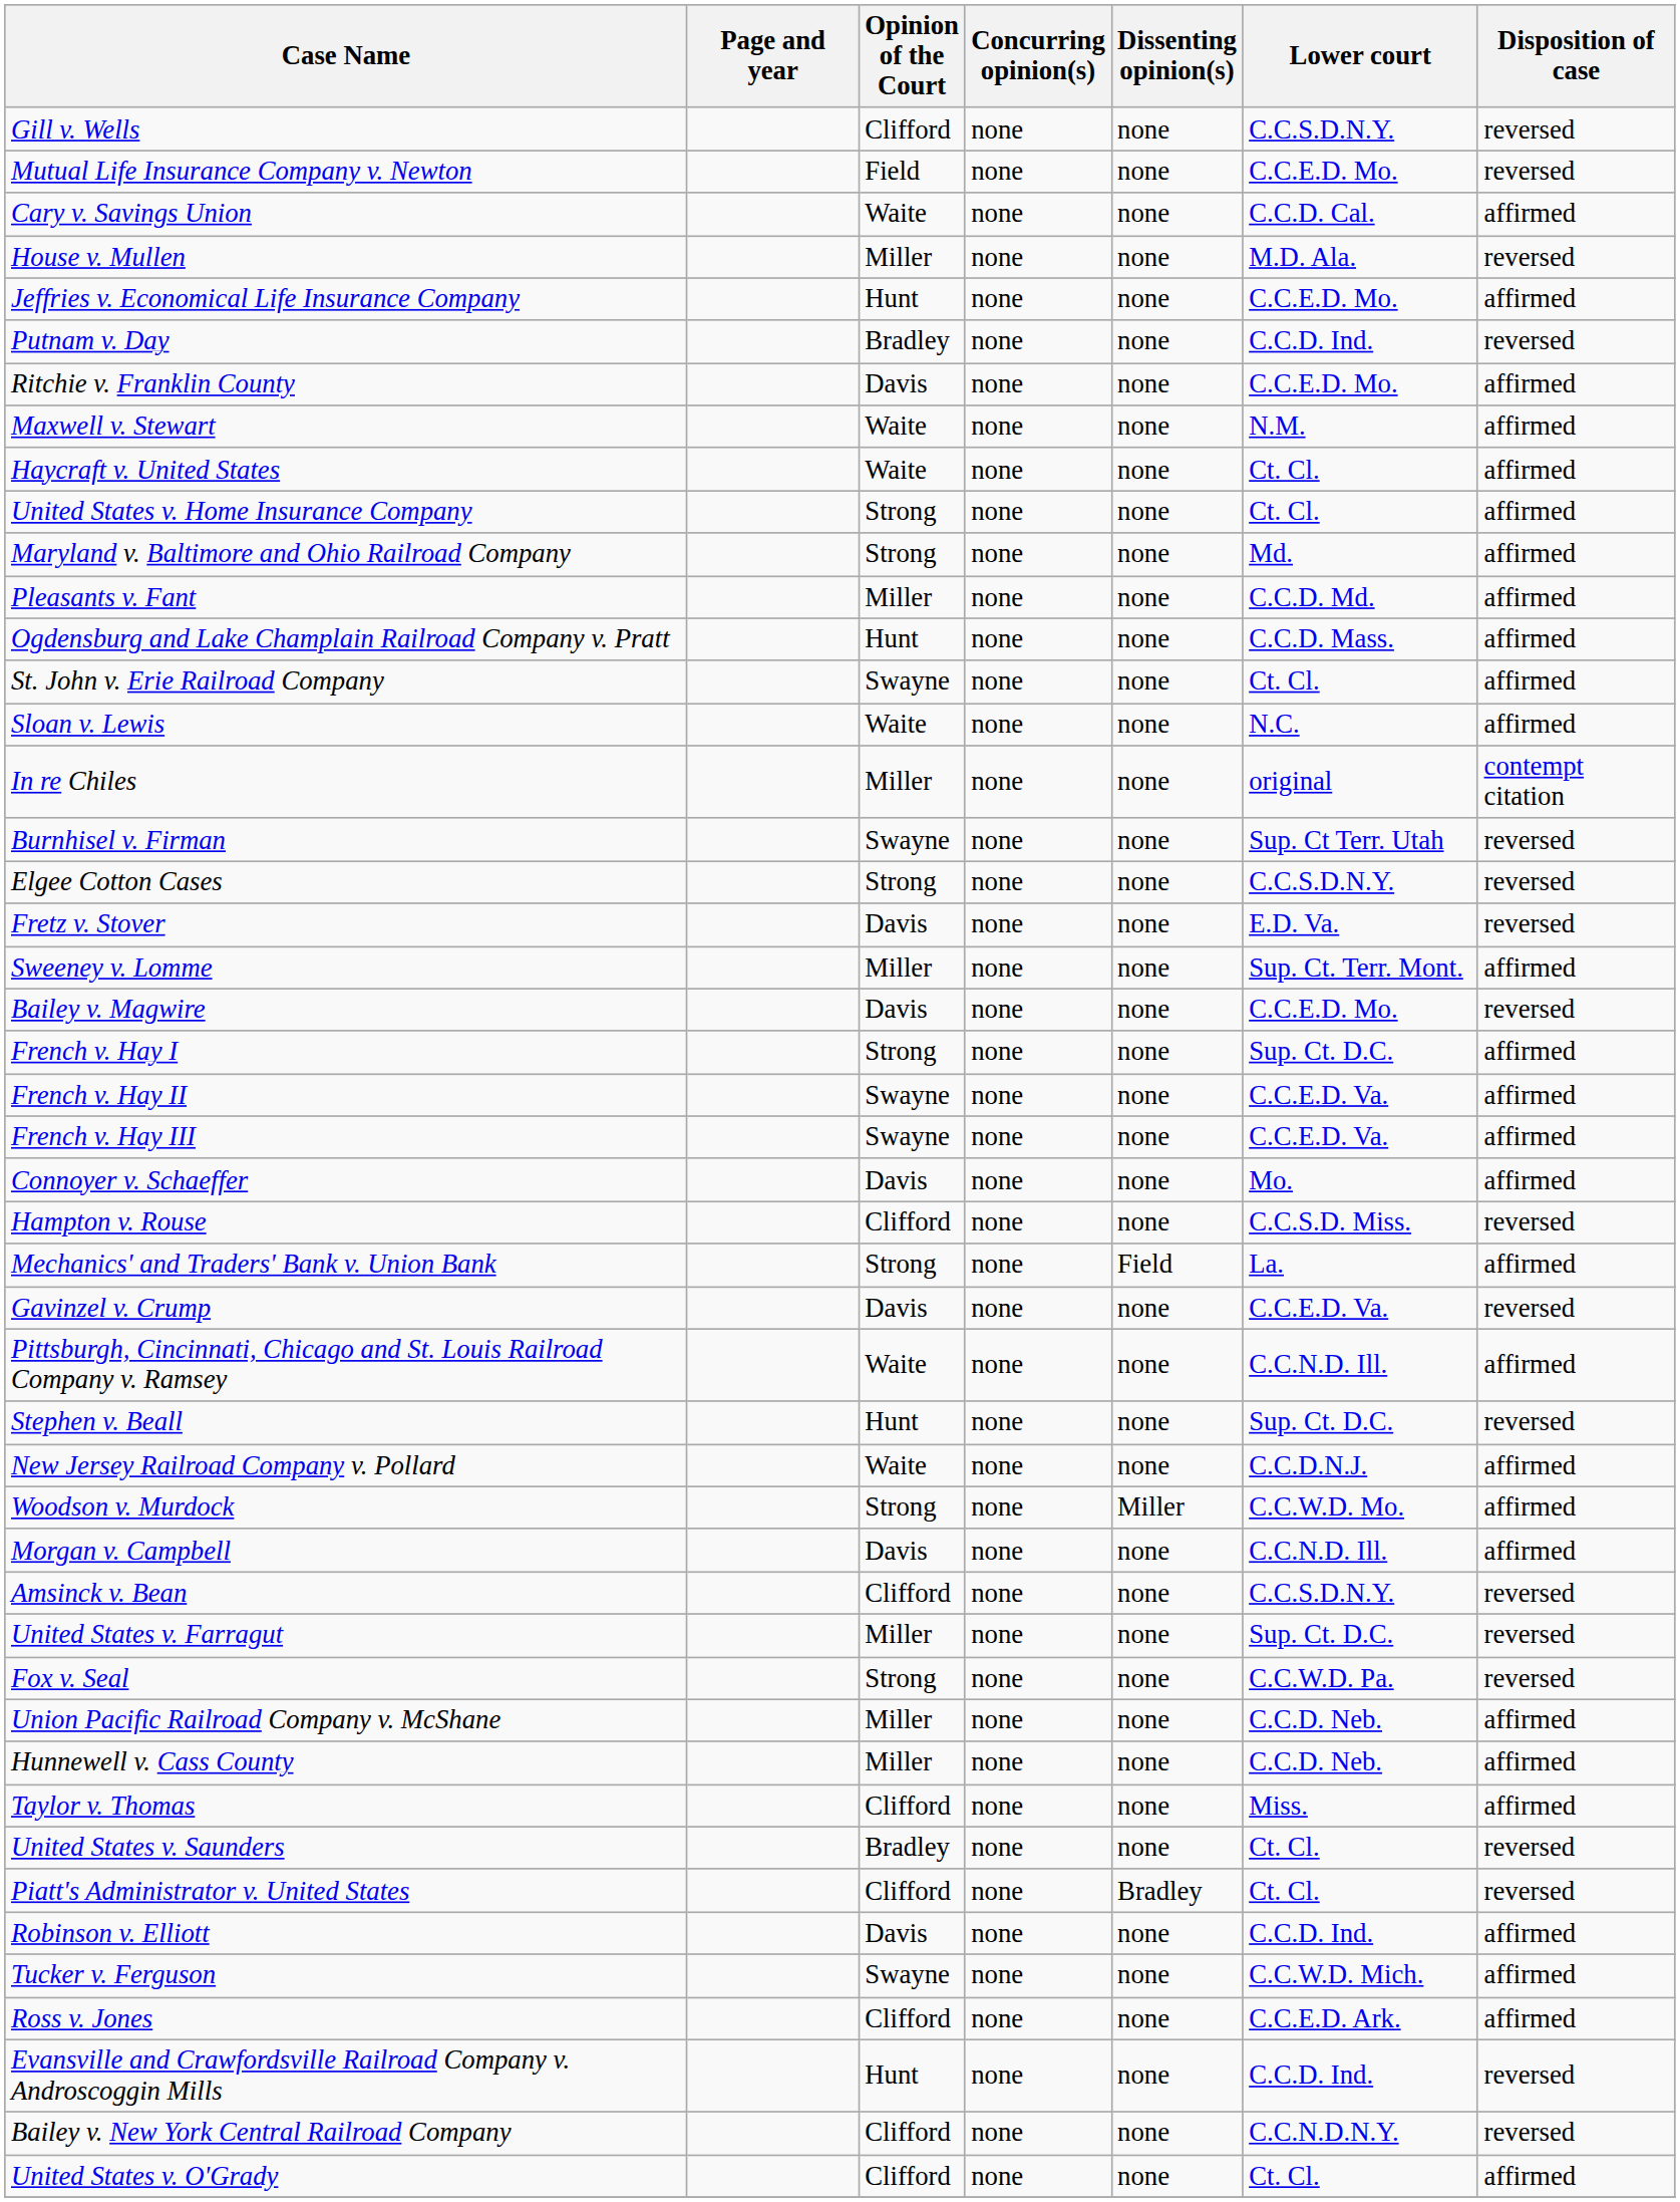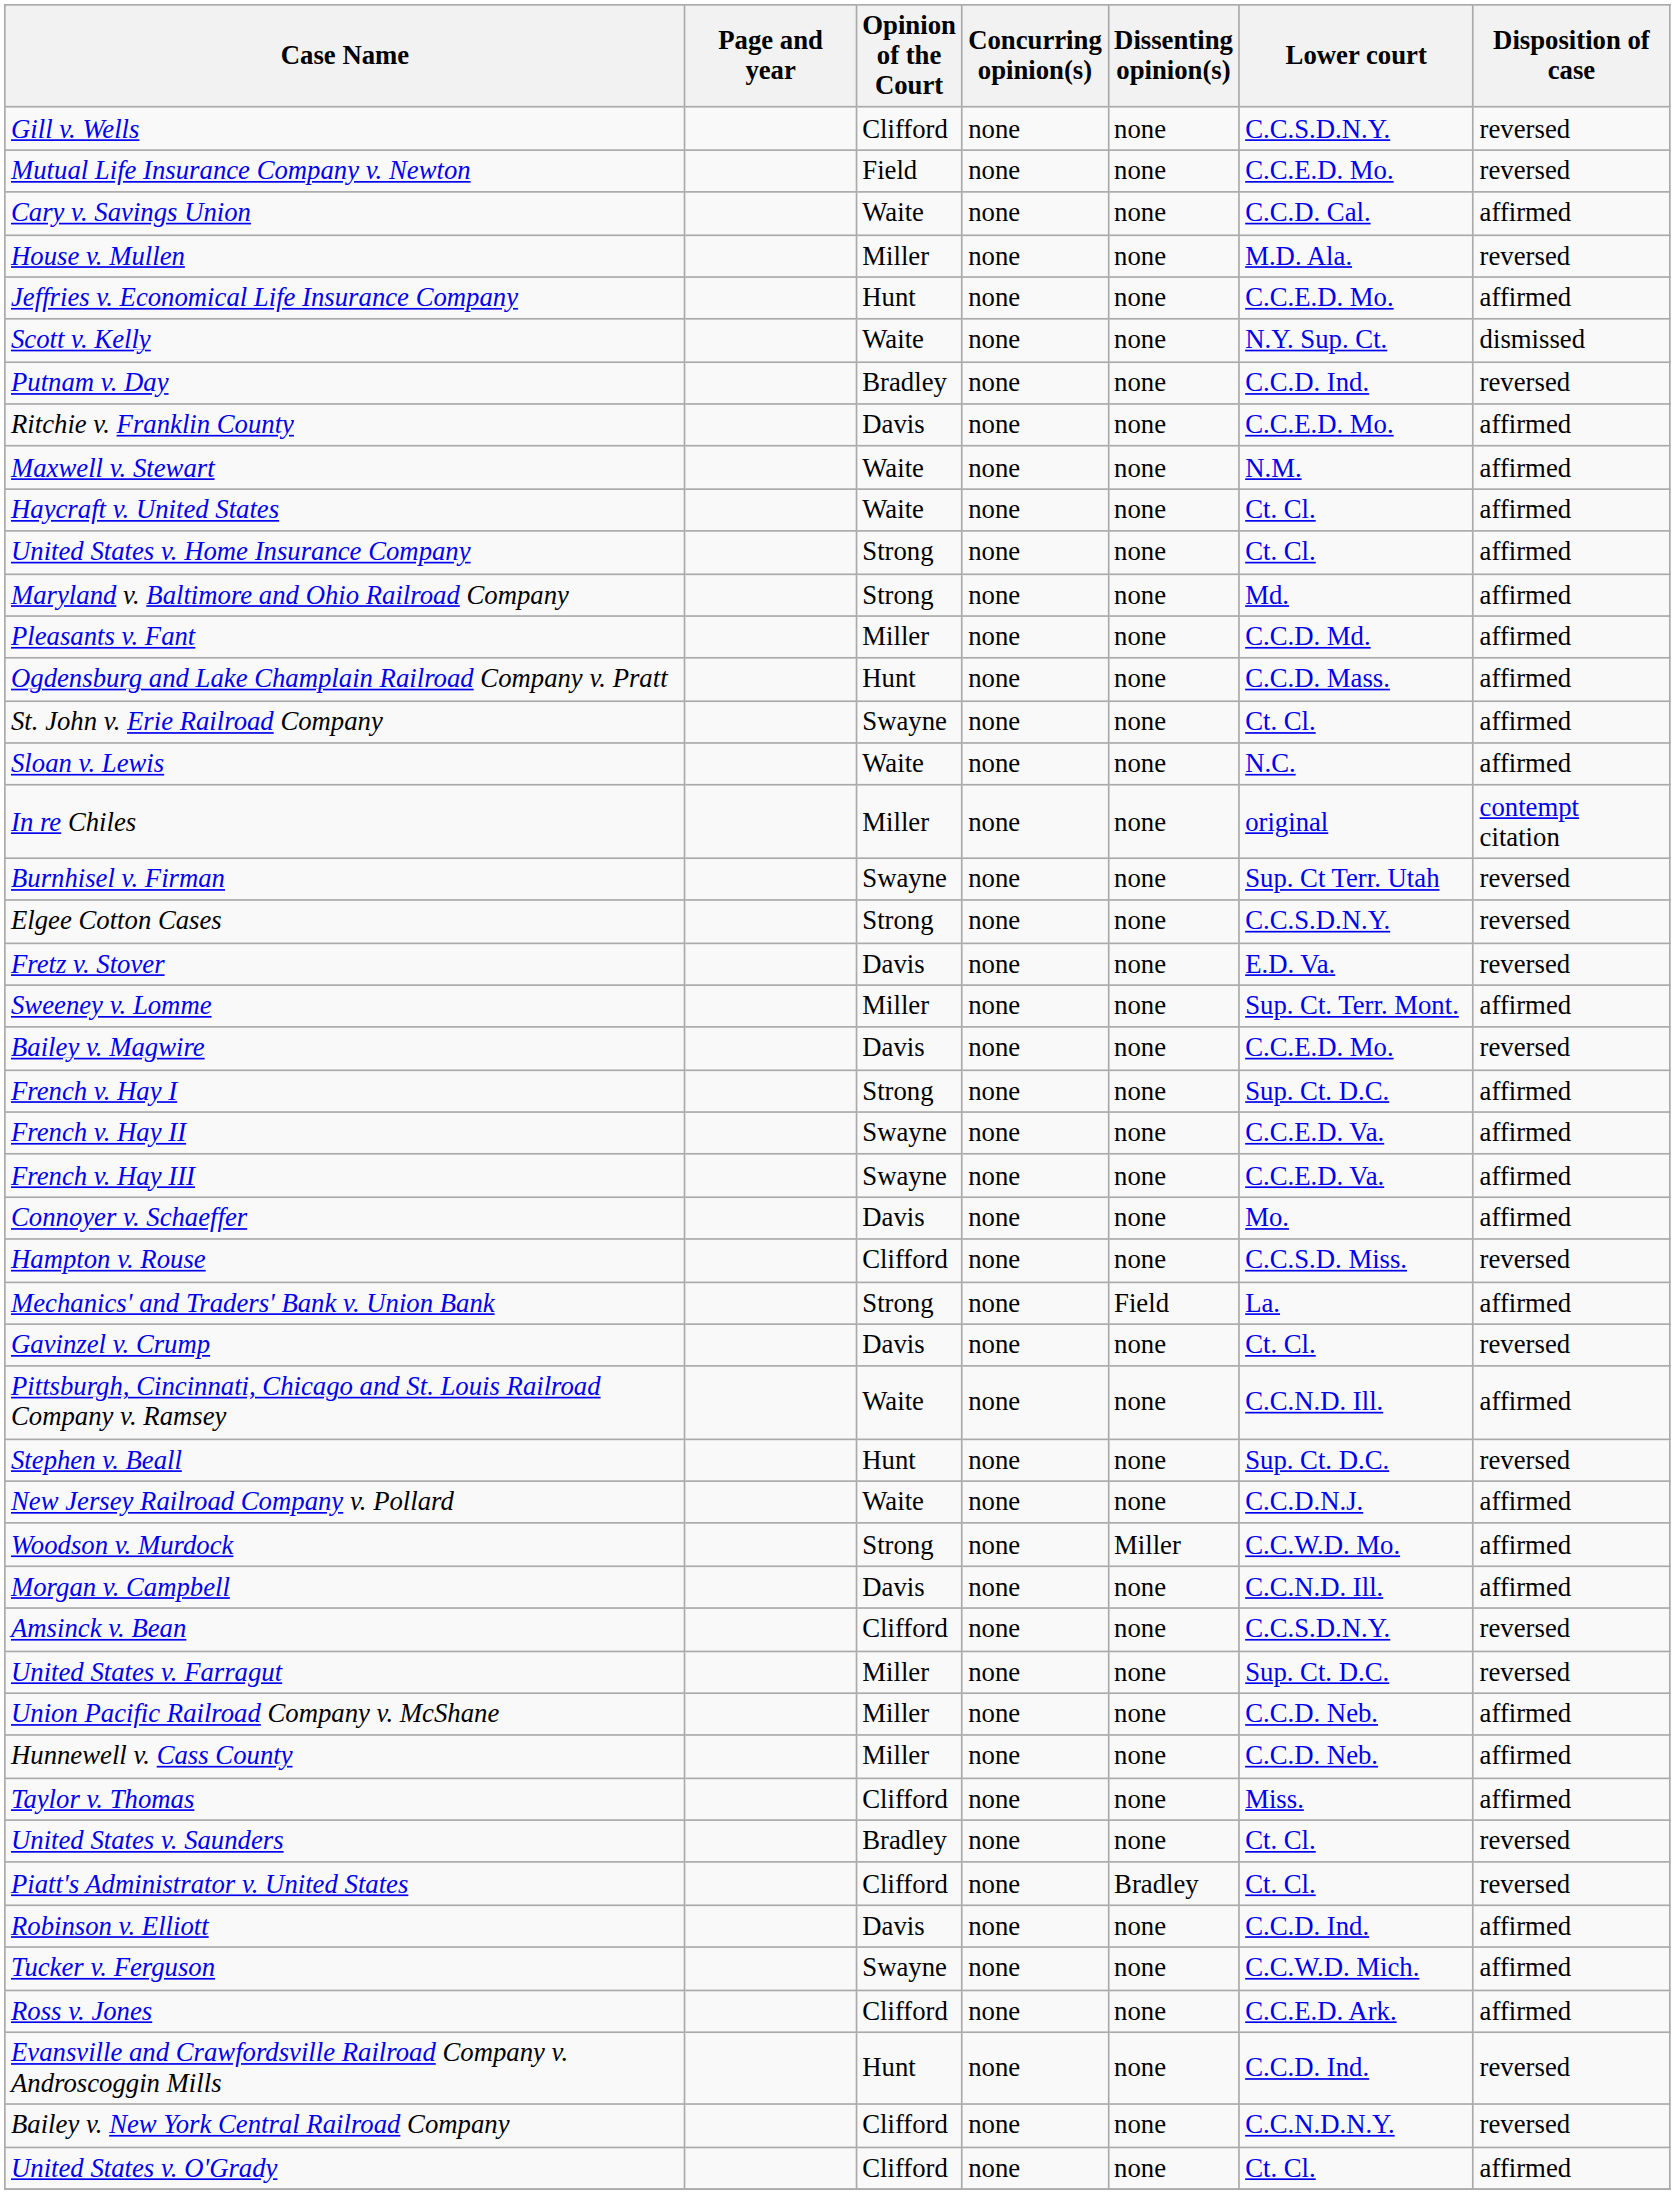+ row: Scott v. Kelly | Waite | none | none | N.Y. Sup. Ct. | dismissed
Gavinzel v. Crump | Lower court: C.C.E.D. Va. -> Ct. Cl.
- row: Fox v. Seal | Strong | none | none | C.C.W.D. Pa. | reversed
